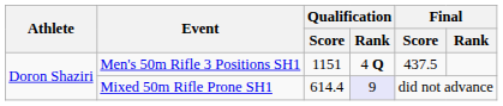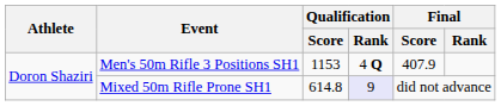Men's 50m Rifle 3 Positions SH1 | Qualification / Score: 1151 -> 1153
Men's 50m Rifle 3 Positions SH1 | Final / Score: 437.5 -> 407.9
Mixed 50m Rifle Prone SH1 | Qualification / Score: 614.4 -> 614.8
